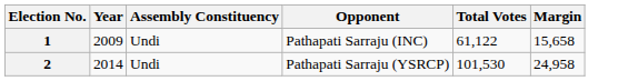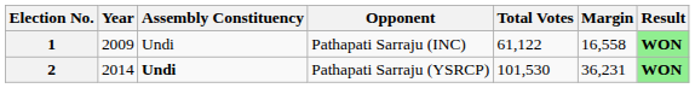+ column: Result | WON | WON
1 | Margin: 15,658 -> 16,558
2 | Assembly Constituency: normal -> bold
2 | Margin: 24,958 -> 36,231
